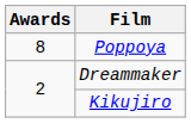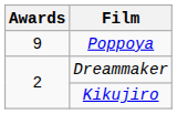Poppoya | Awards: 8 -> 9
